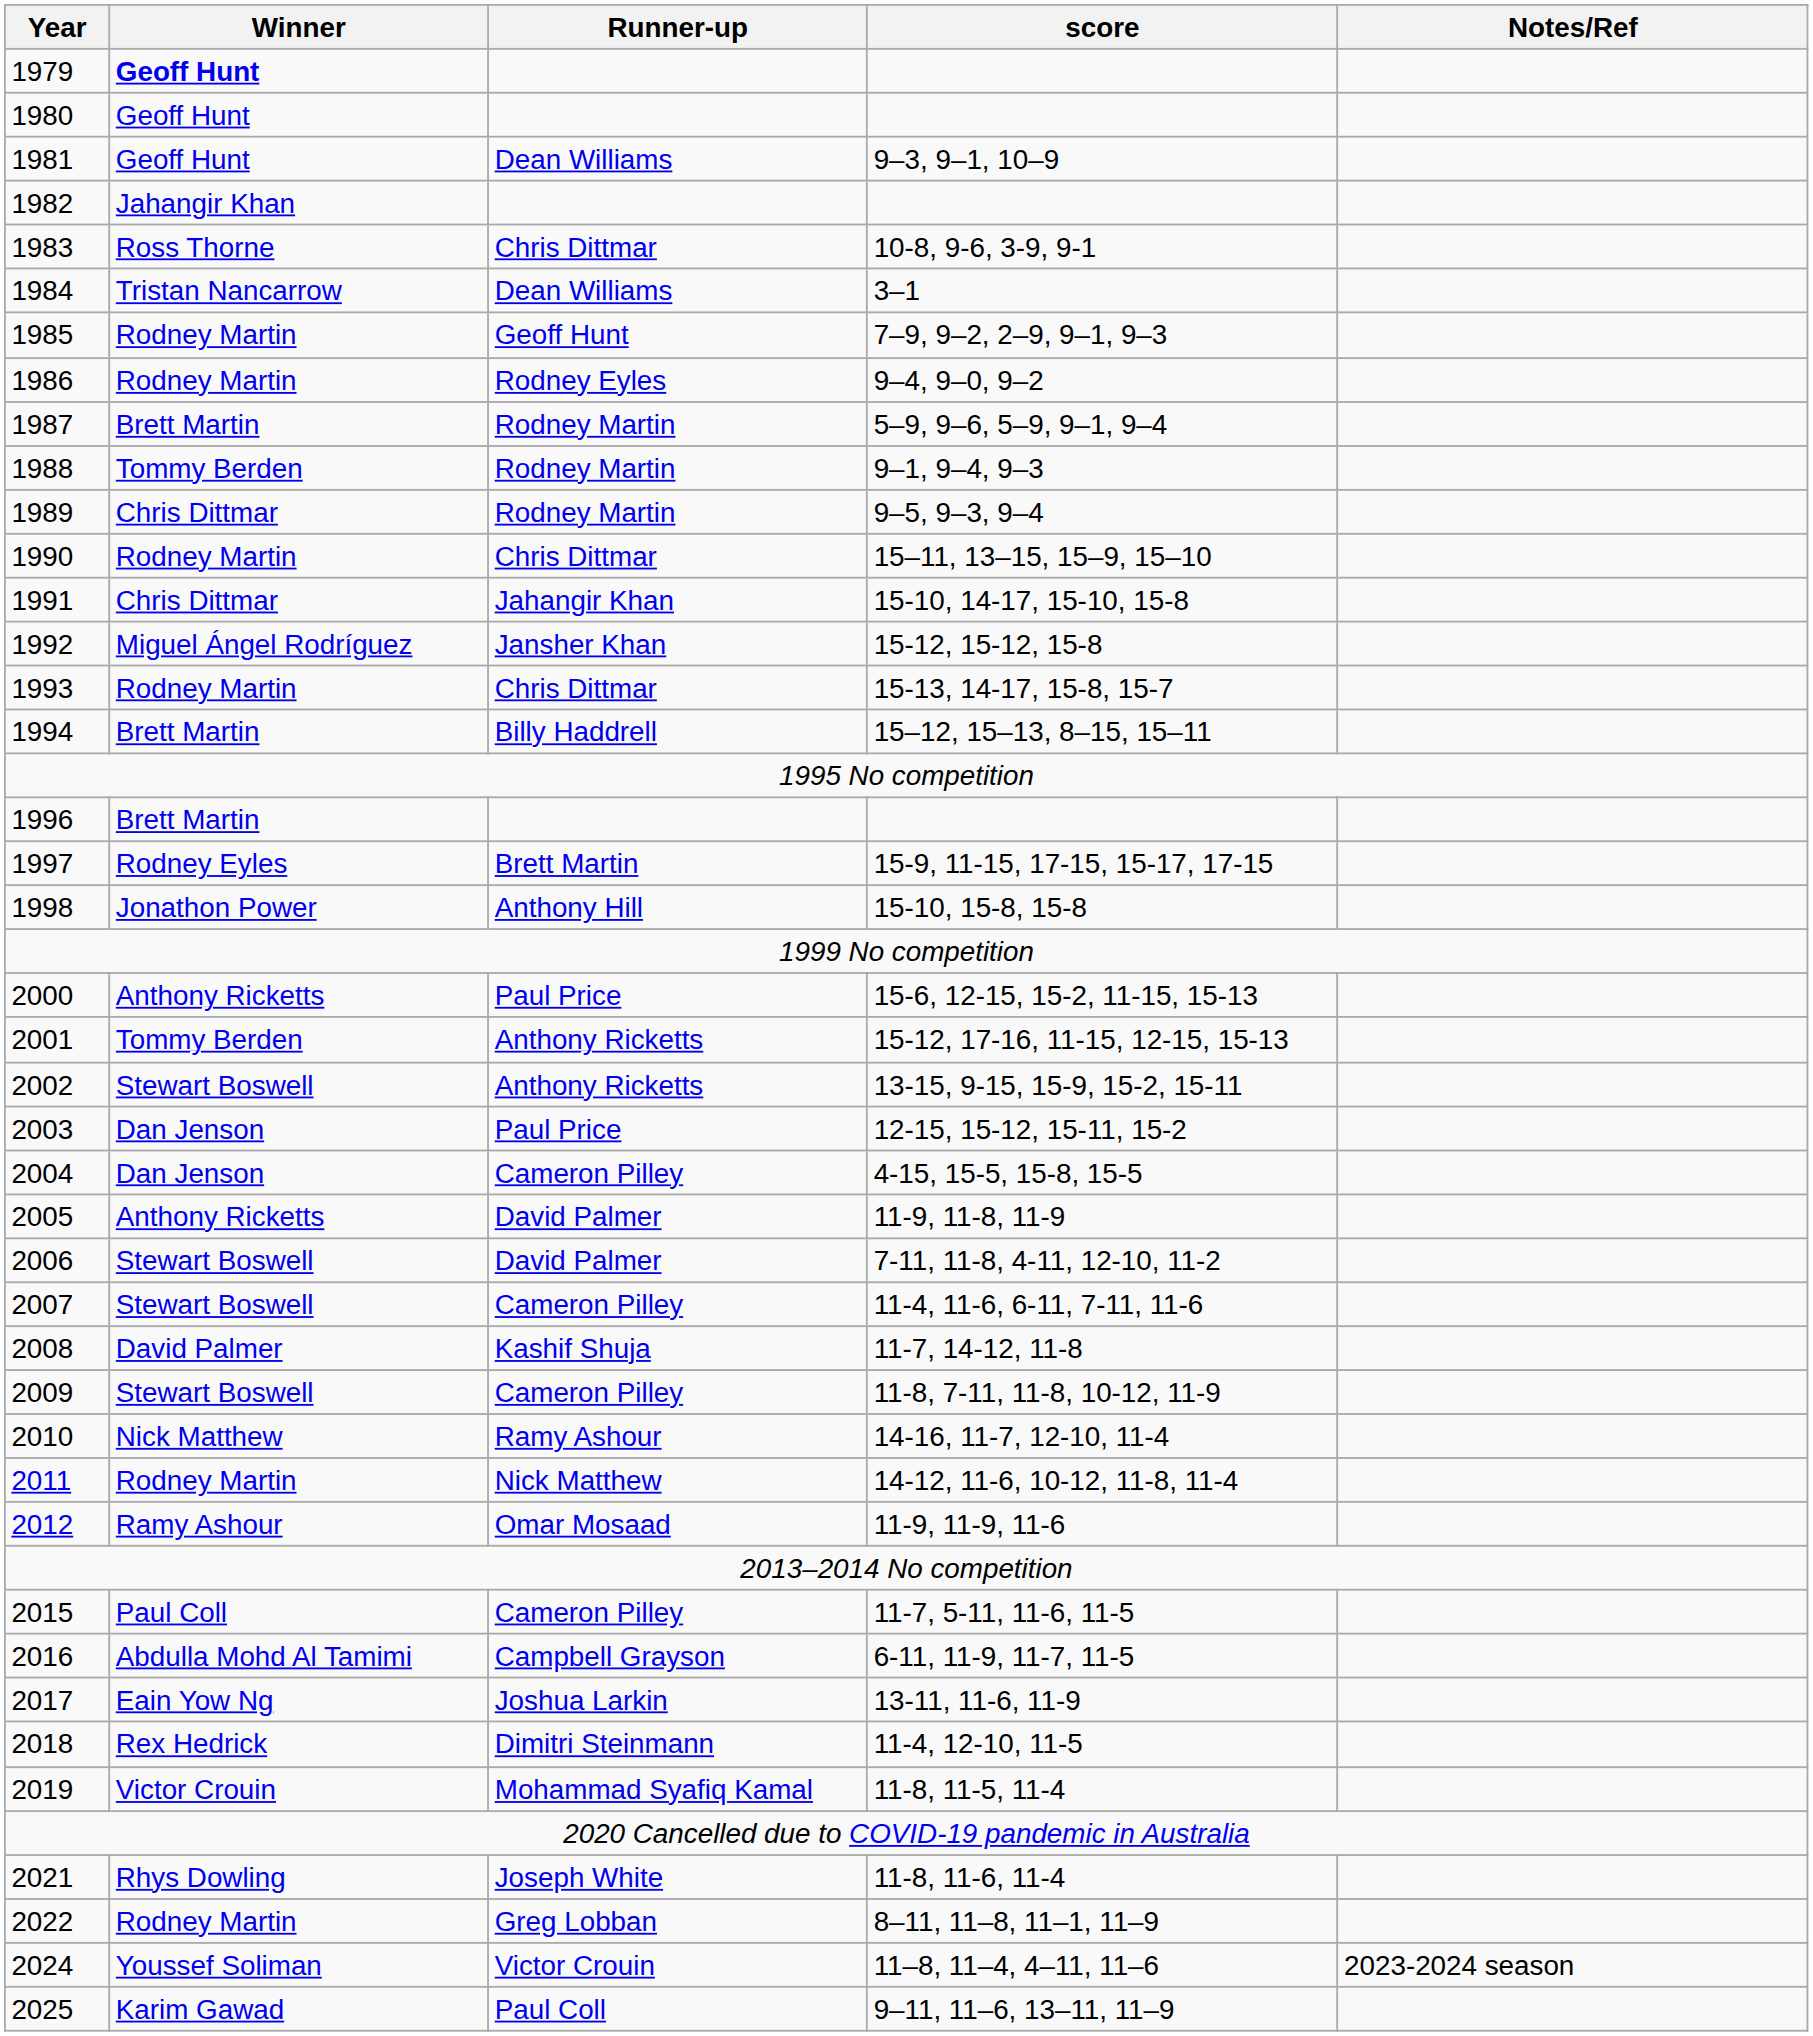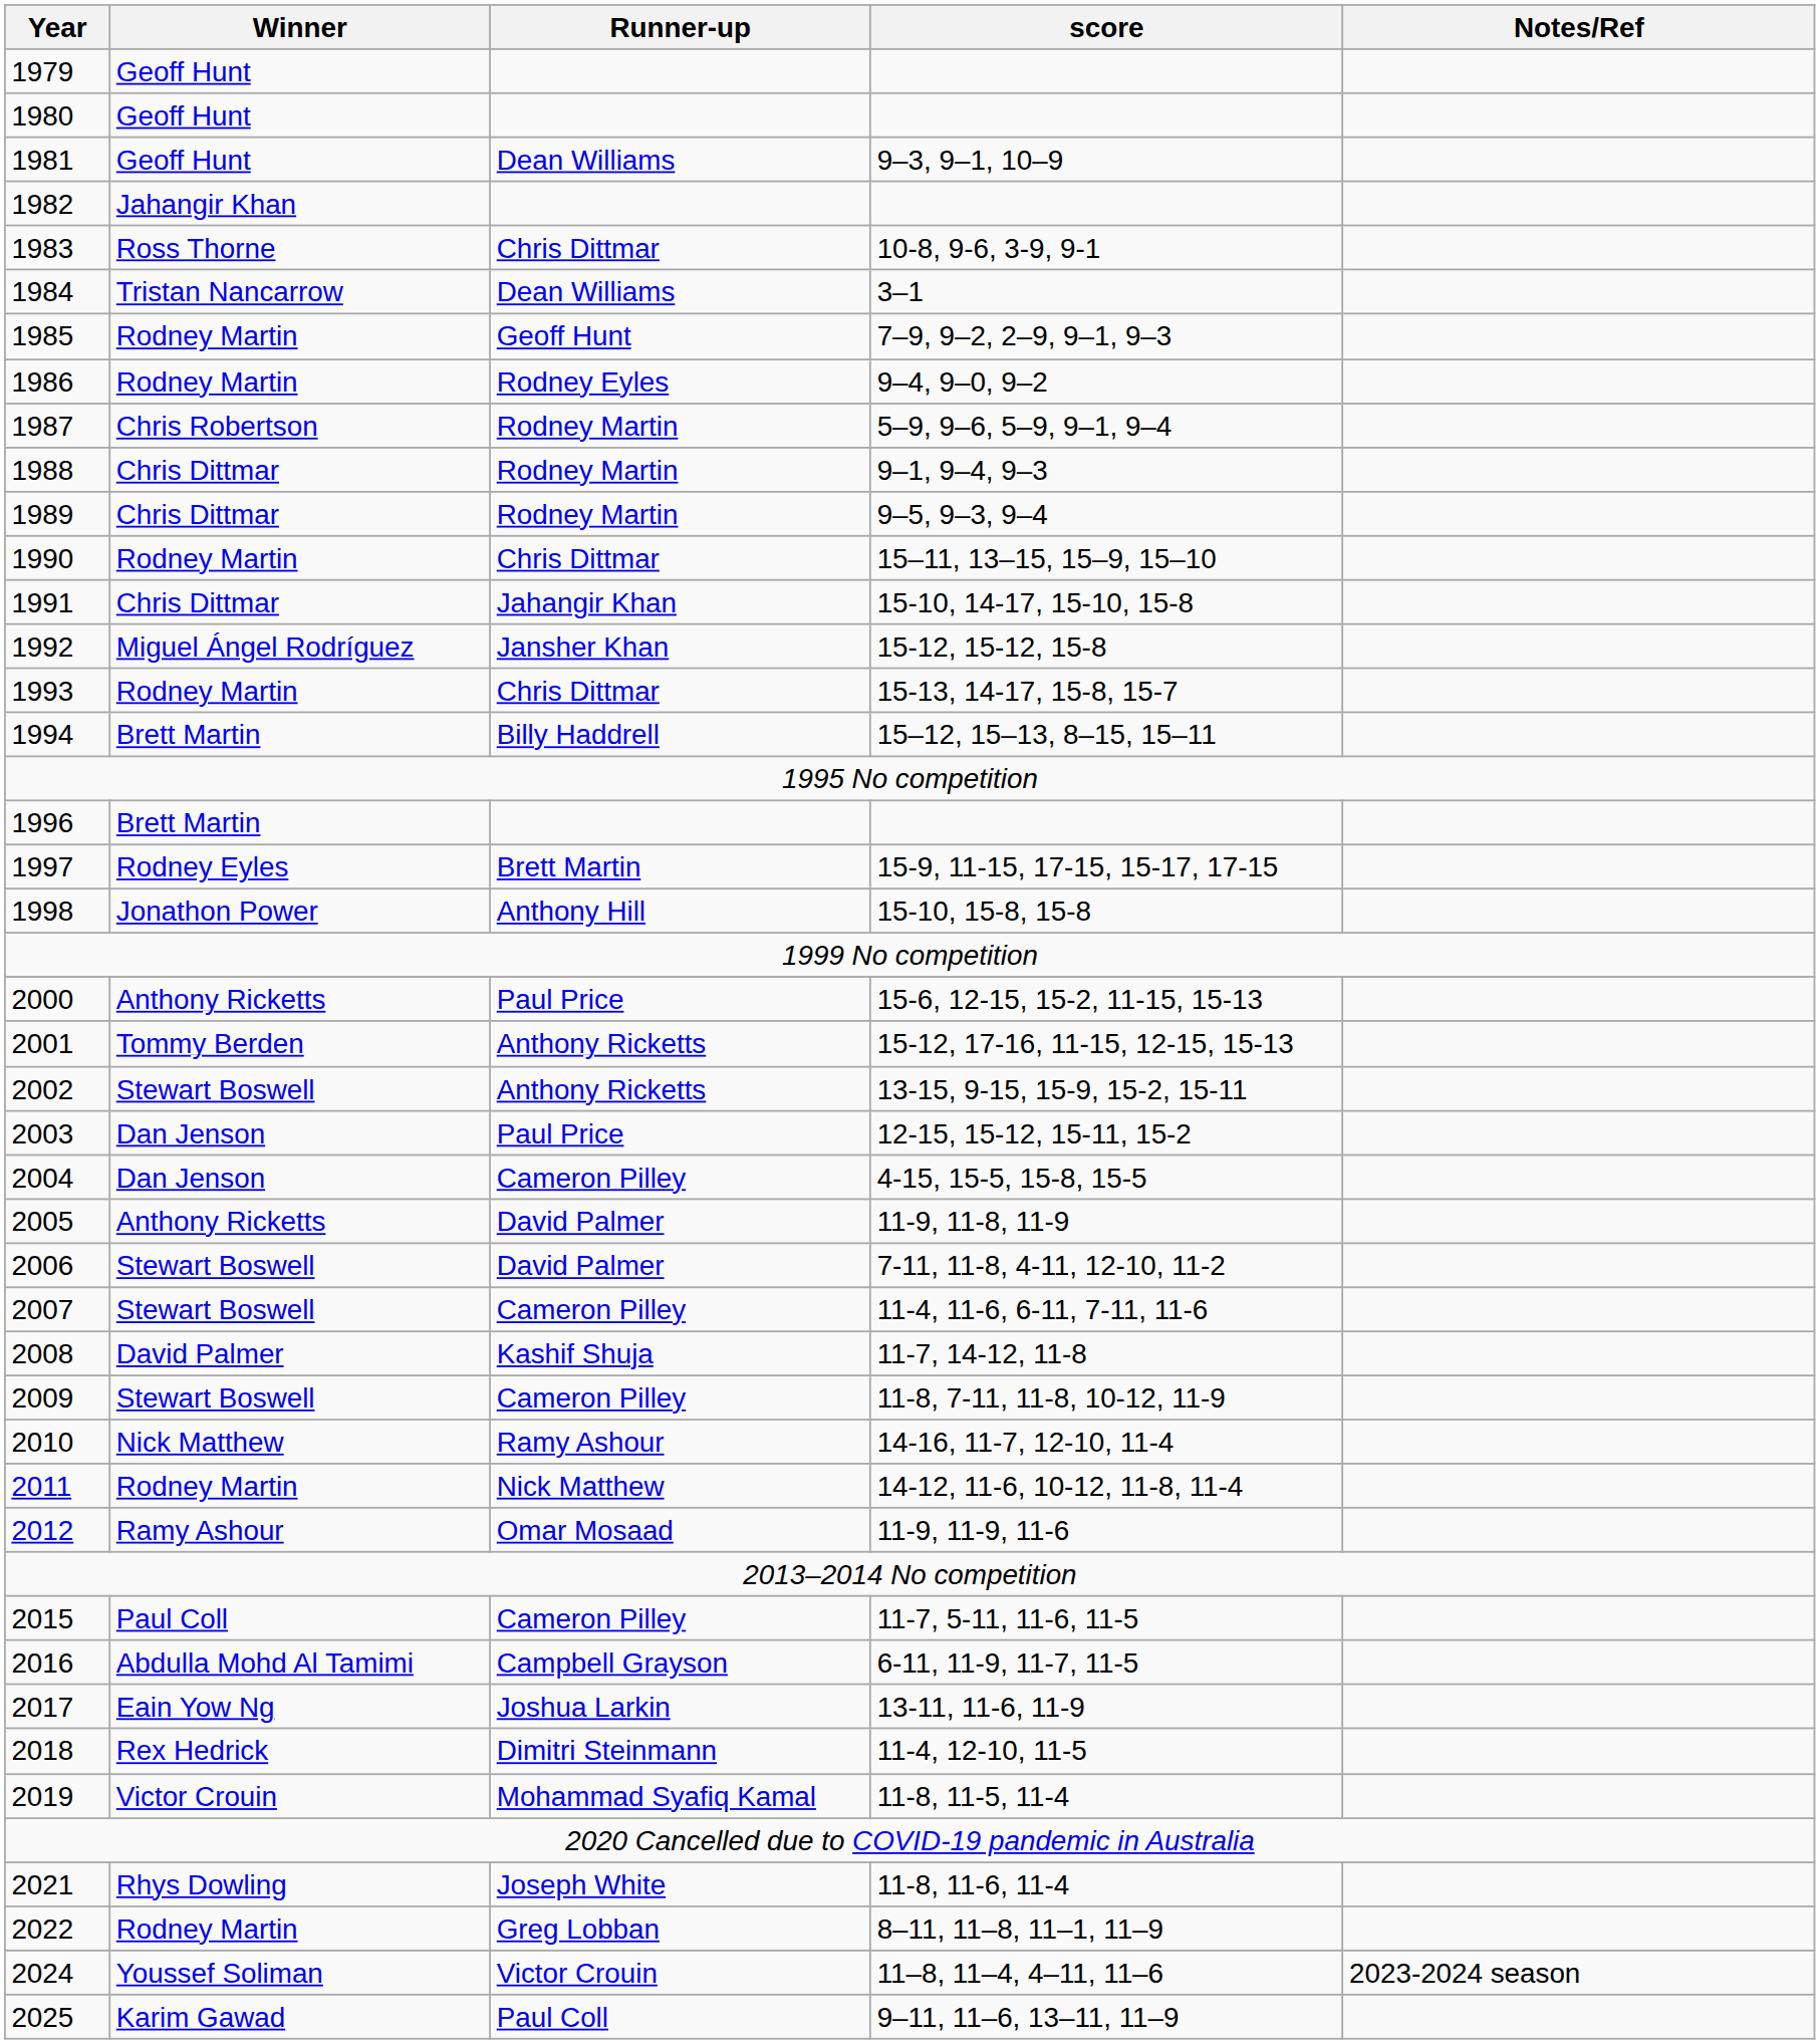1979 | Winner: bold -> normal
1987 | Winner: Brett Martin -> Chris Robertson
1988 | Winner: Tommy Berden -> Chris Dittmar
